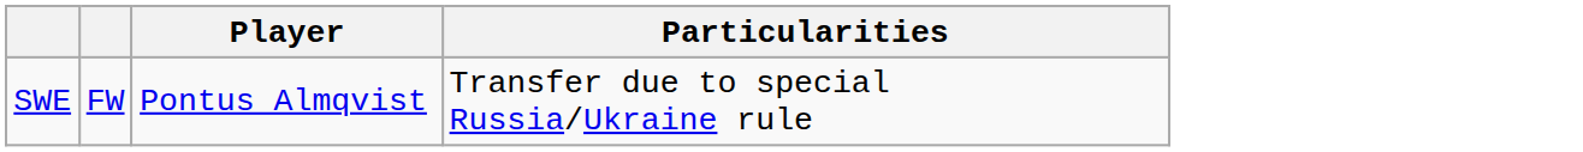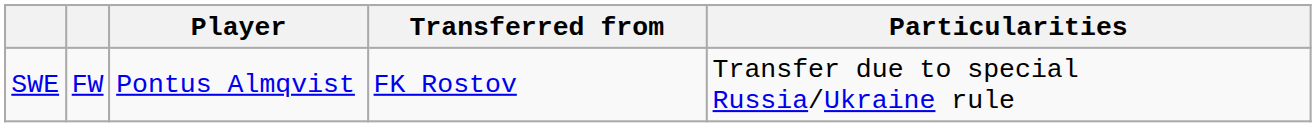+ column: Transferred from | FK Rostov
